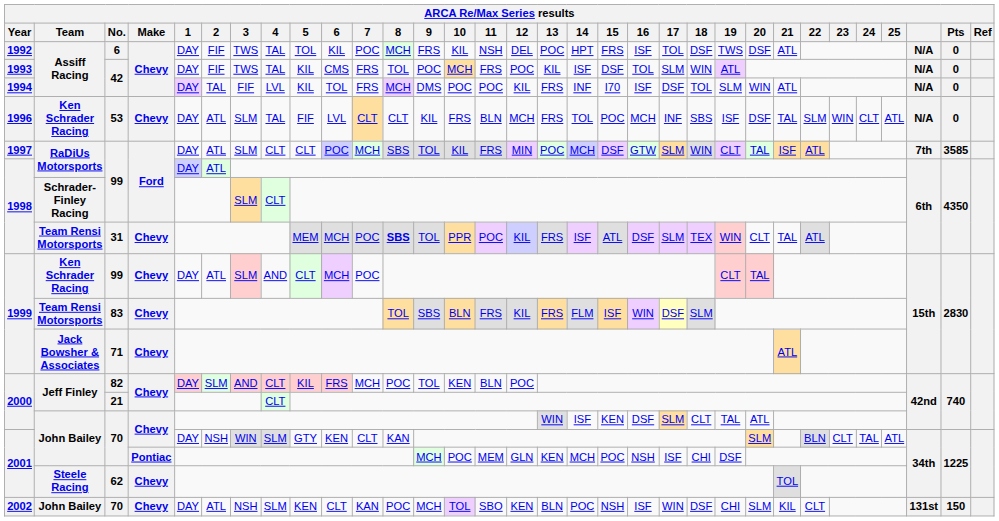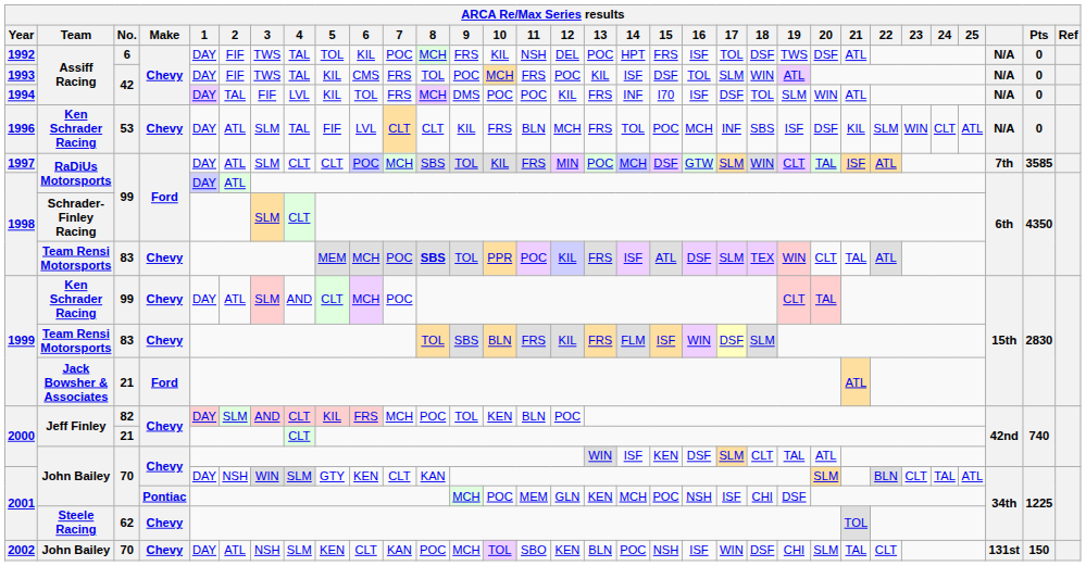1996 | 21: TAL -> KIL
1998 / Team Rensi Motorsports | No.: 31 -> 83
1999 / Jack Bowsher & Associates | No.: 71 -> 21
1999 / Jack Bowsher & Associates | Make: Chevy -> Ford
2002 | 21: KIL -> TAL
